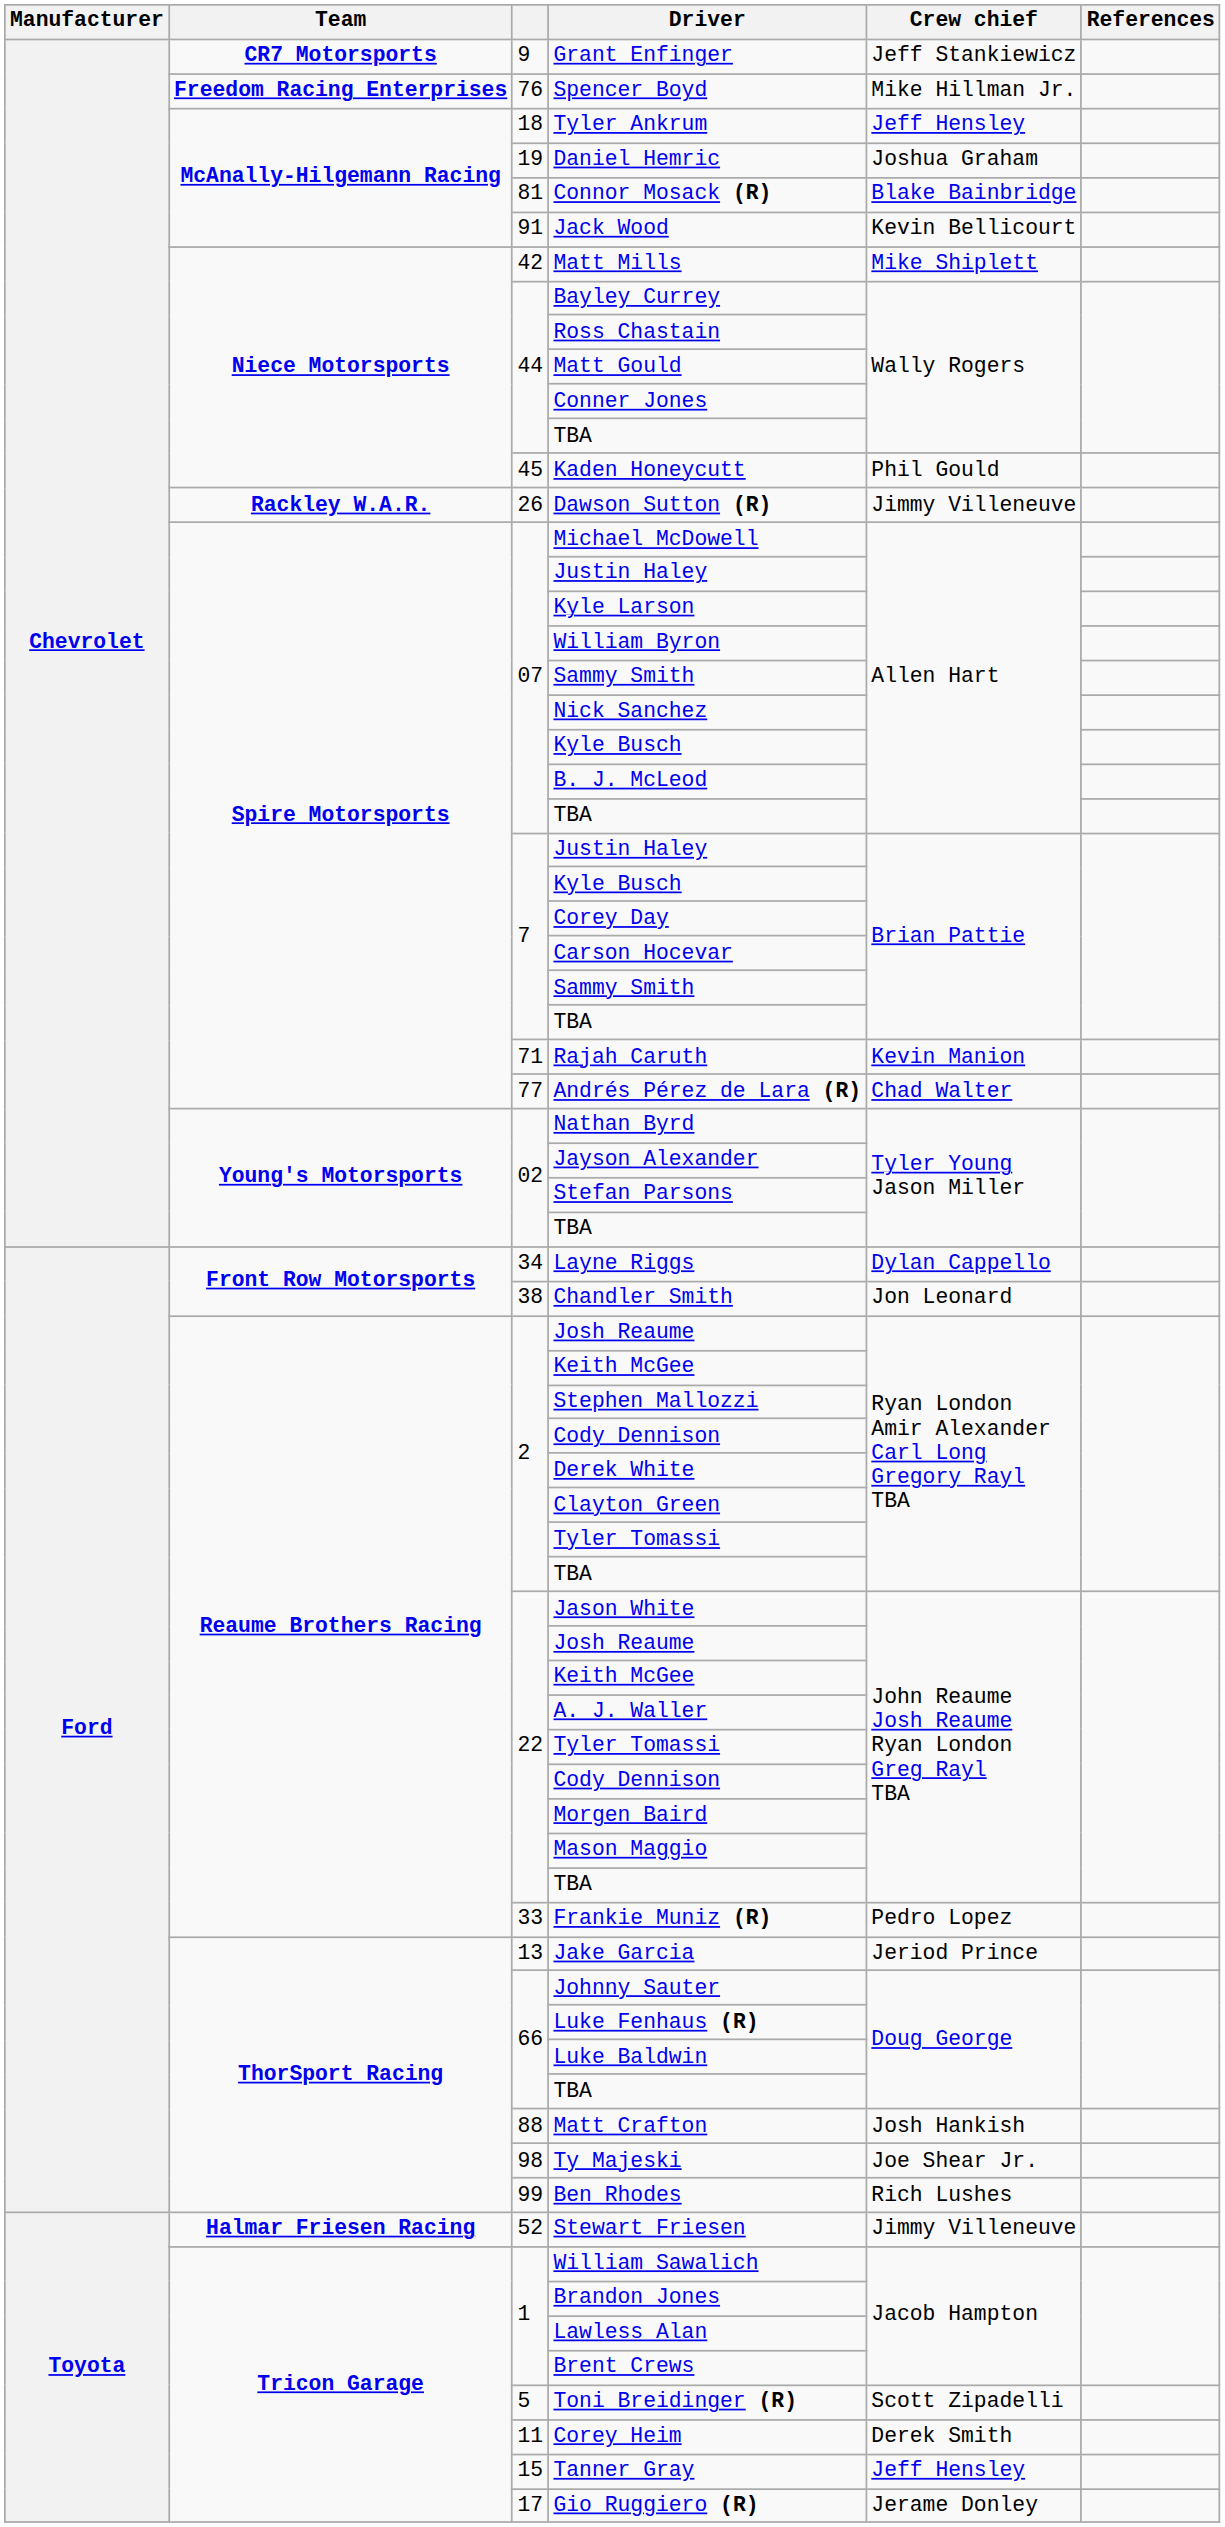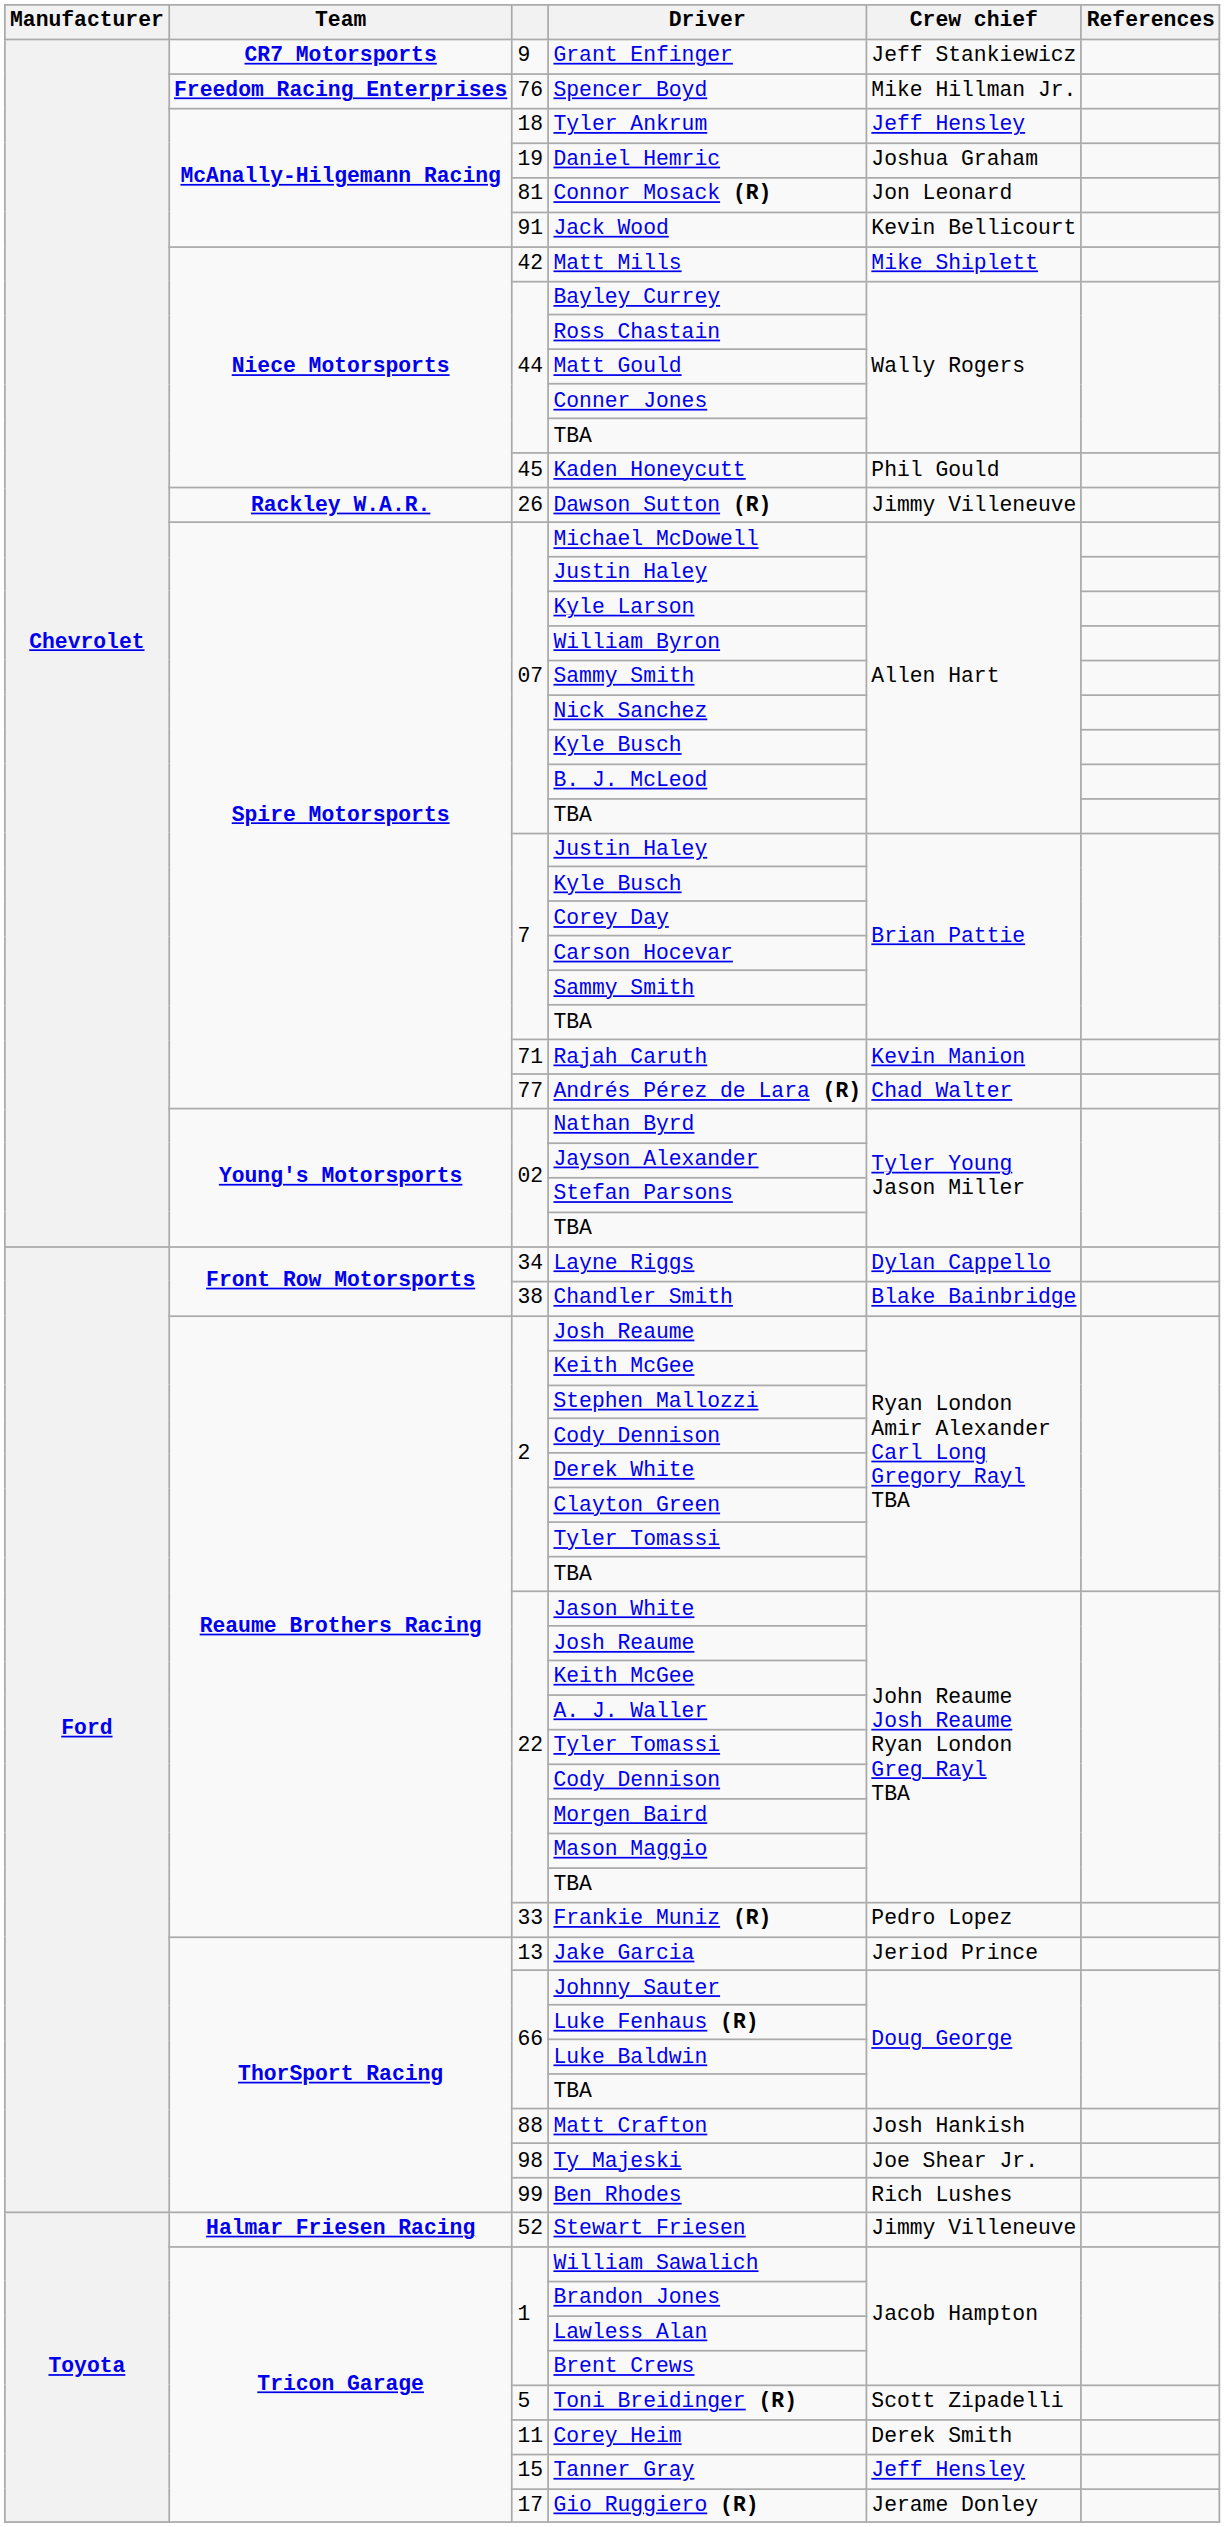Connor Mosack (R) | Crew chief: Blake Bainbridge -> Jon Leonard
Chandler Smith | Crew chief: Jon Leonard -> Blake Bainbridge
